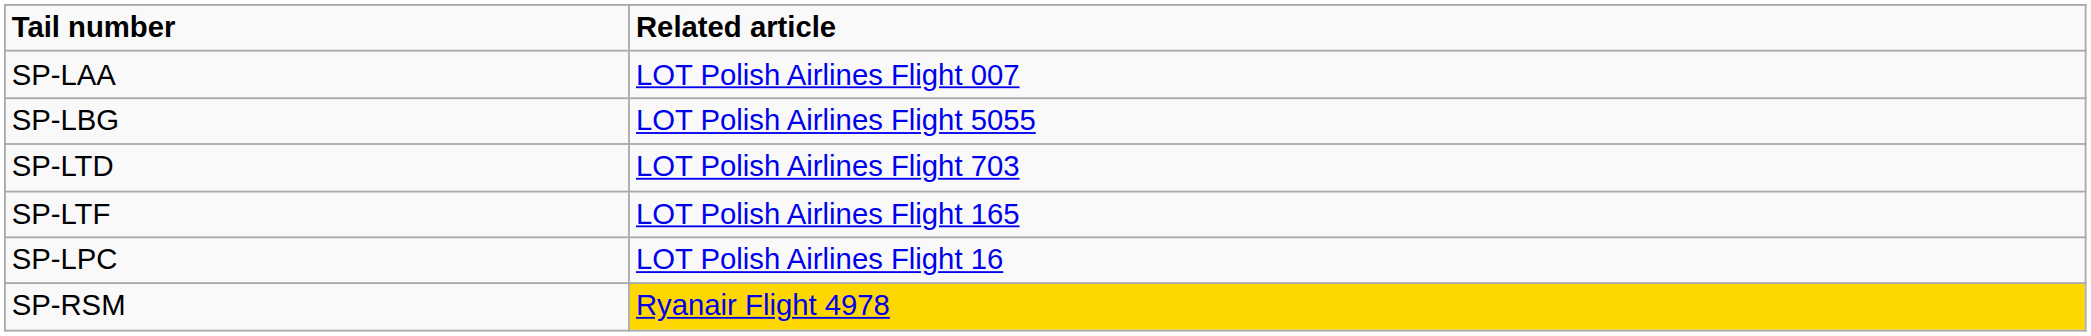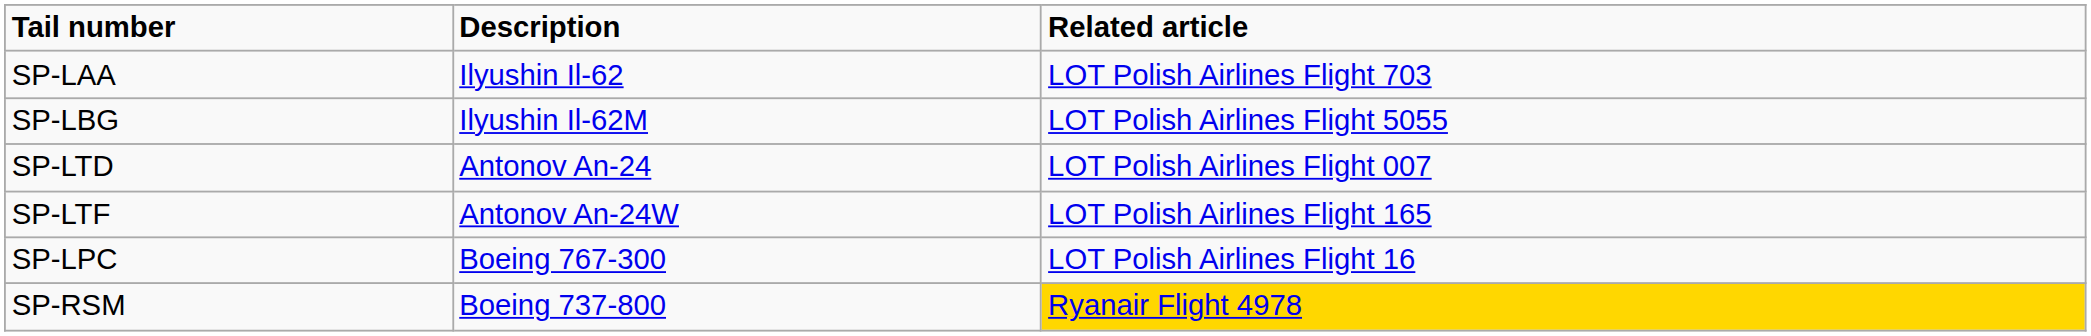+ column: Description | Ilyushin Il-62 | Ilyushin Il-62M | Antonov An-24 | Antonov An-24W | Boeing 767-300 | Boeing 737-800
SP-LAA | Related article: LOT Polish Airlines Flight 007 -> LOT Polish Airlines Flight 703
SP-LTD | Related article: LOT Polish Airlines Flight 703 -> LOT Polish Airlines Flight 007
